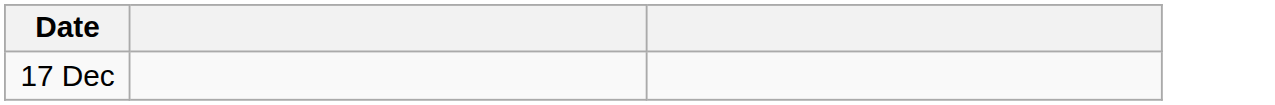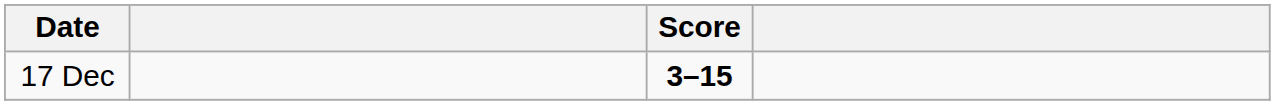+ column: Score | 3–15
